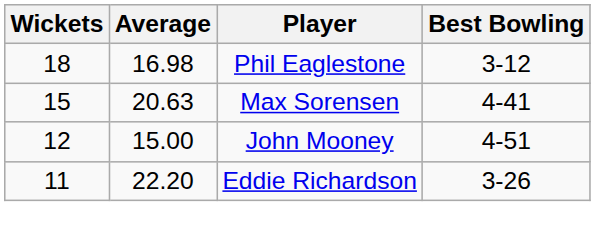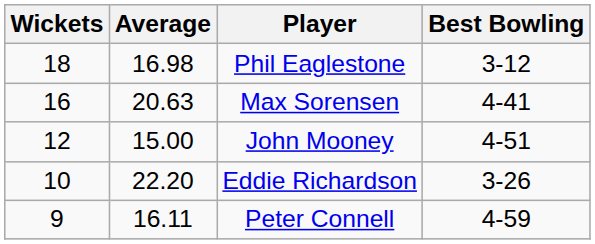Max Sorensen | Wickets: 15 -> 16
Eddie Richardson | Wickets: 11 -> 10
+ row: 9 | 16.11 | Peter Connell | 4-59
